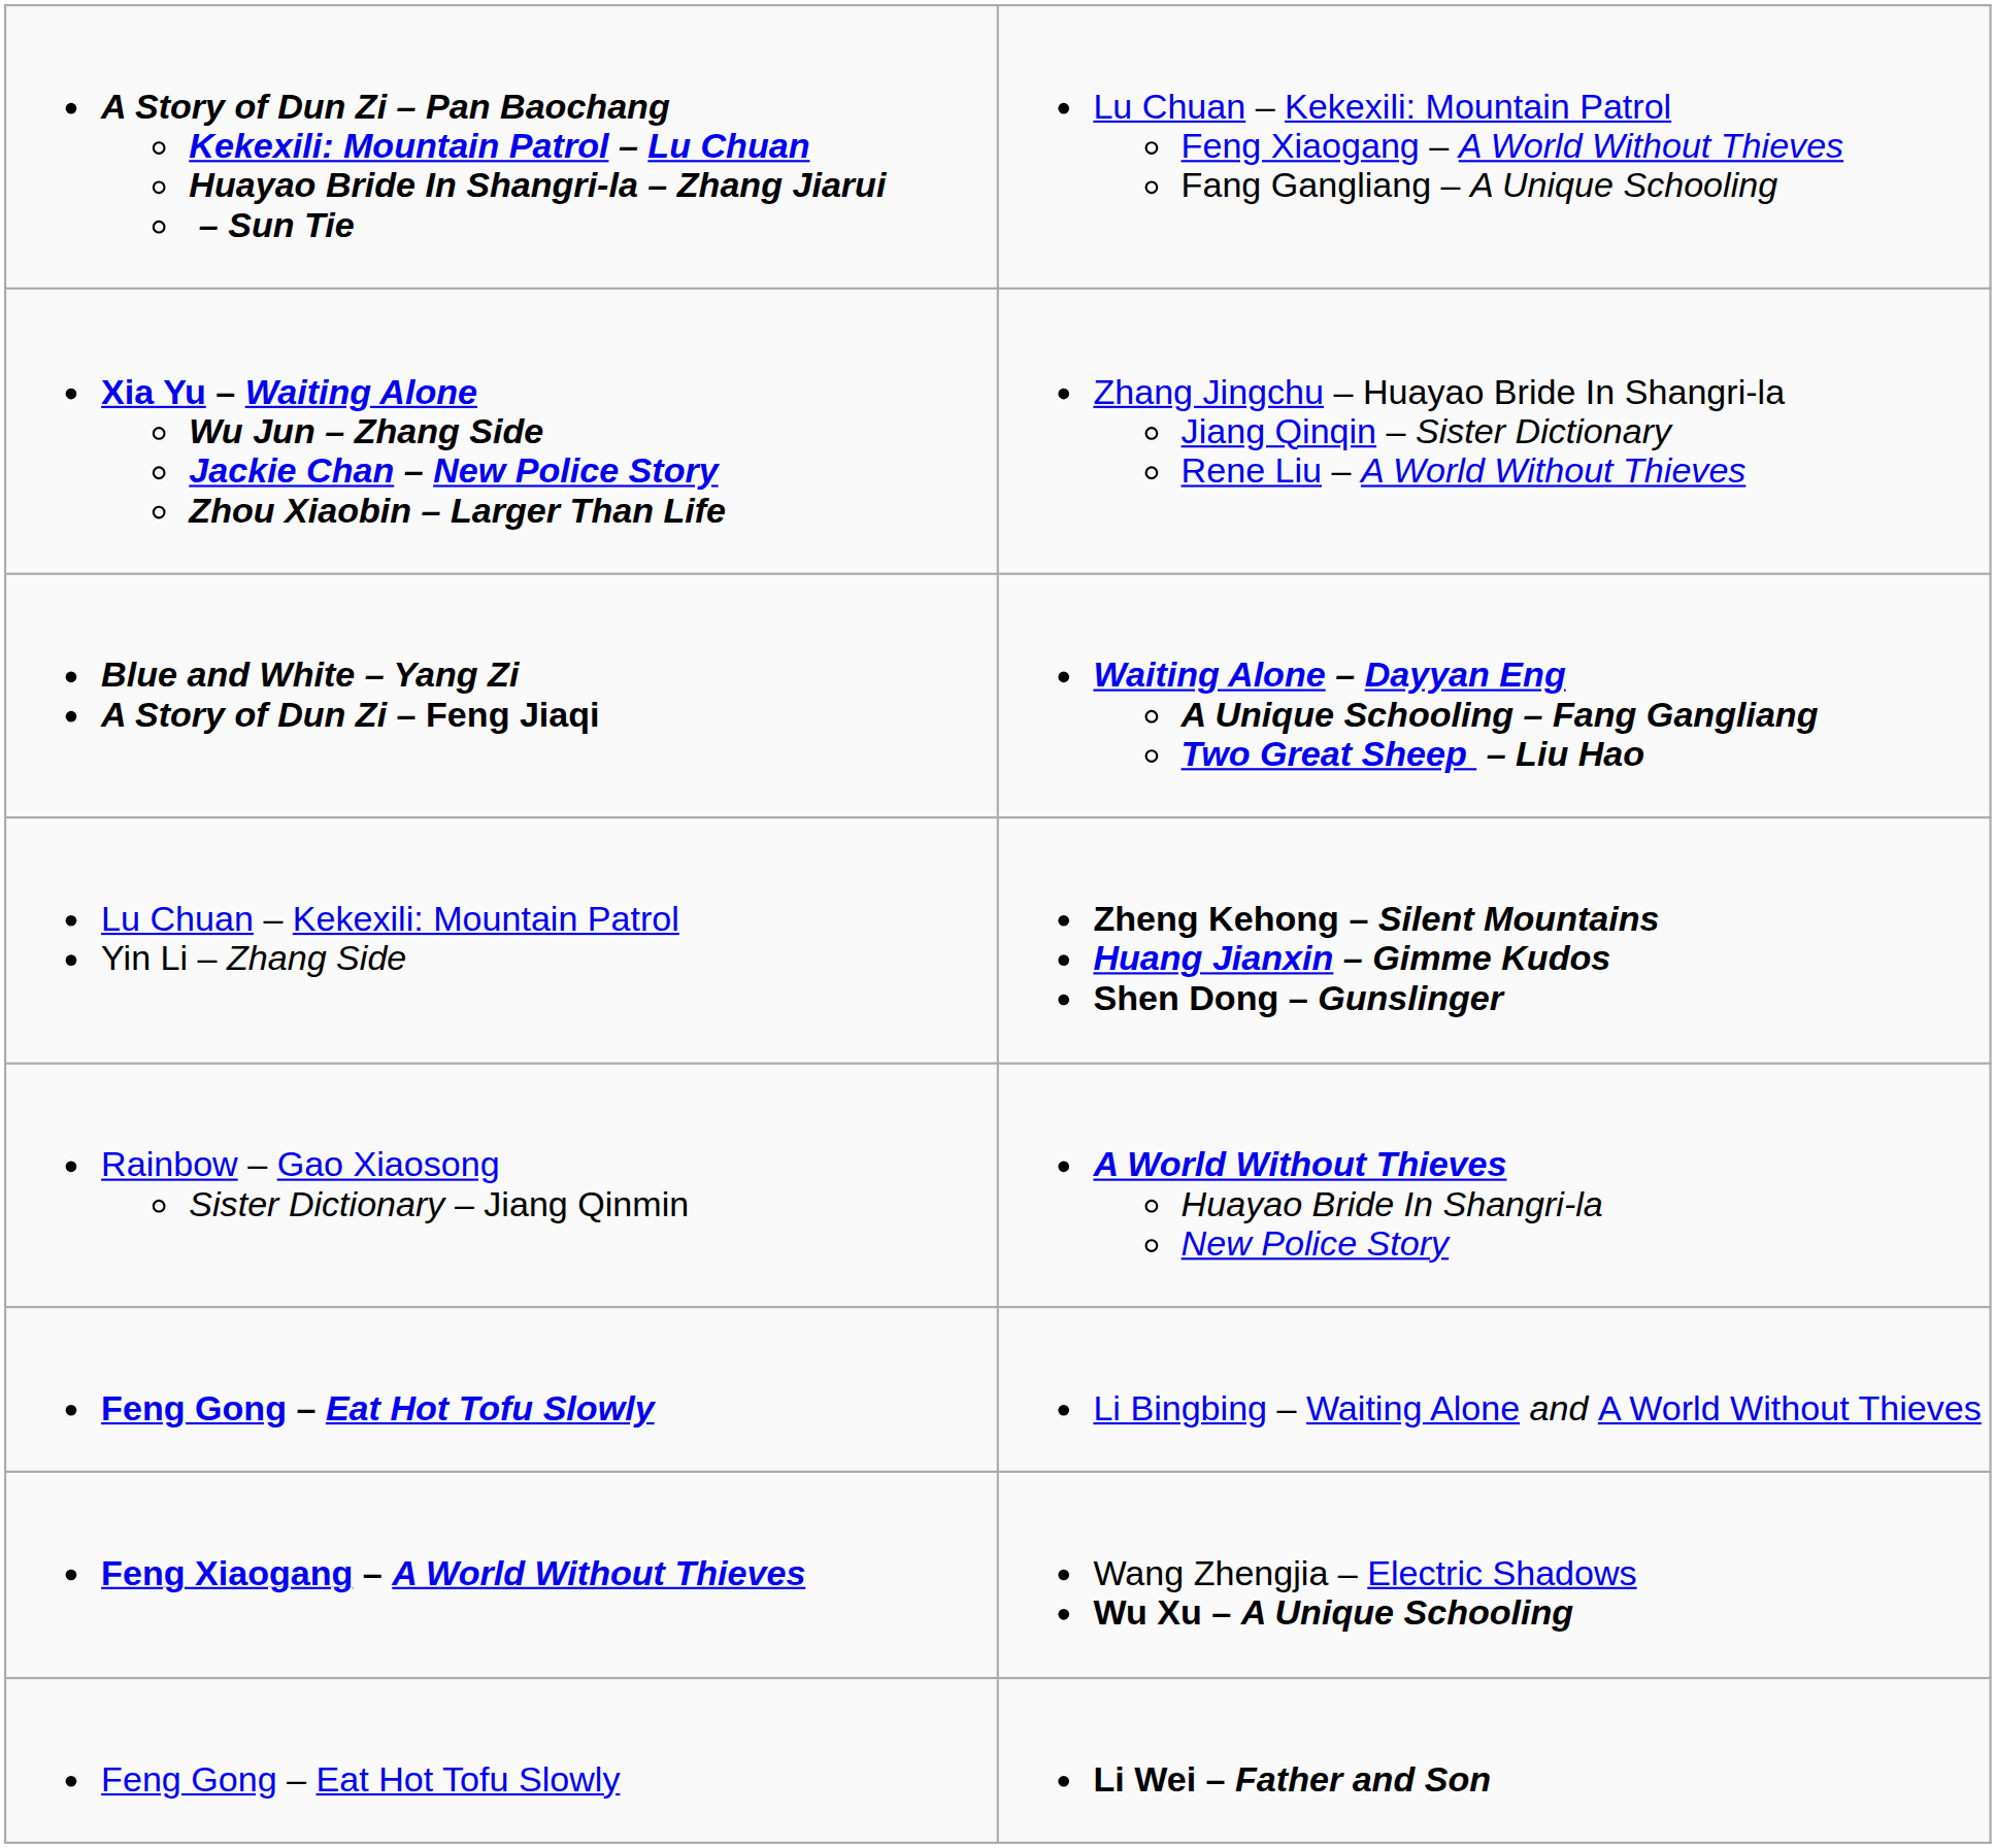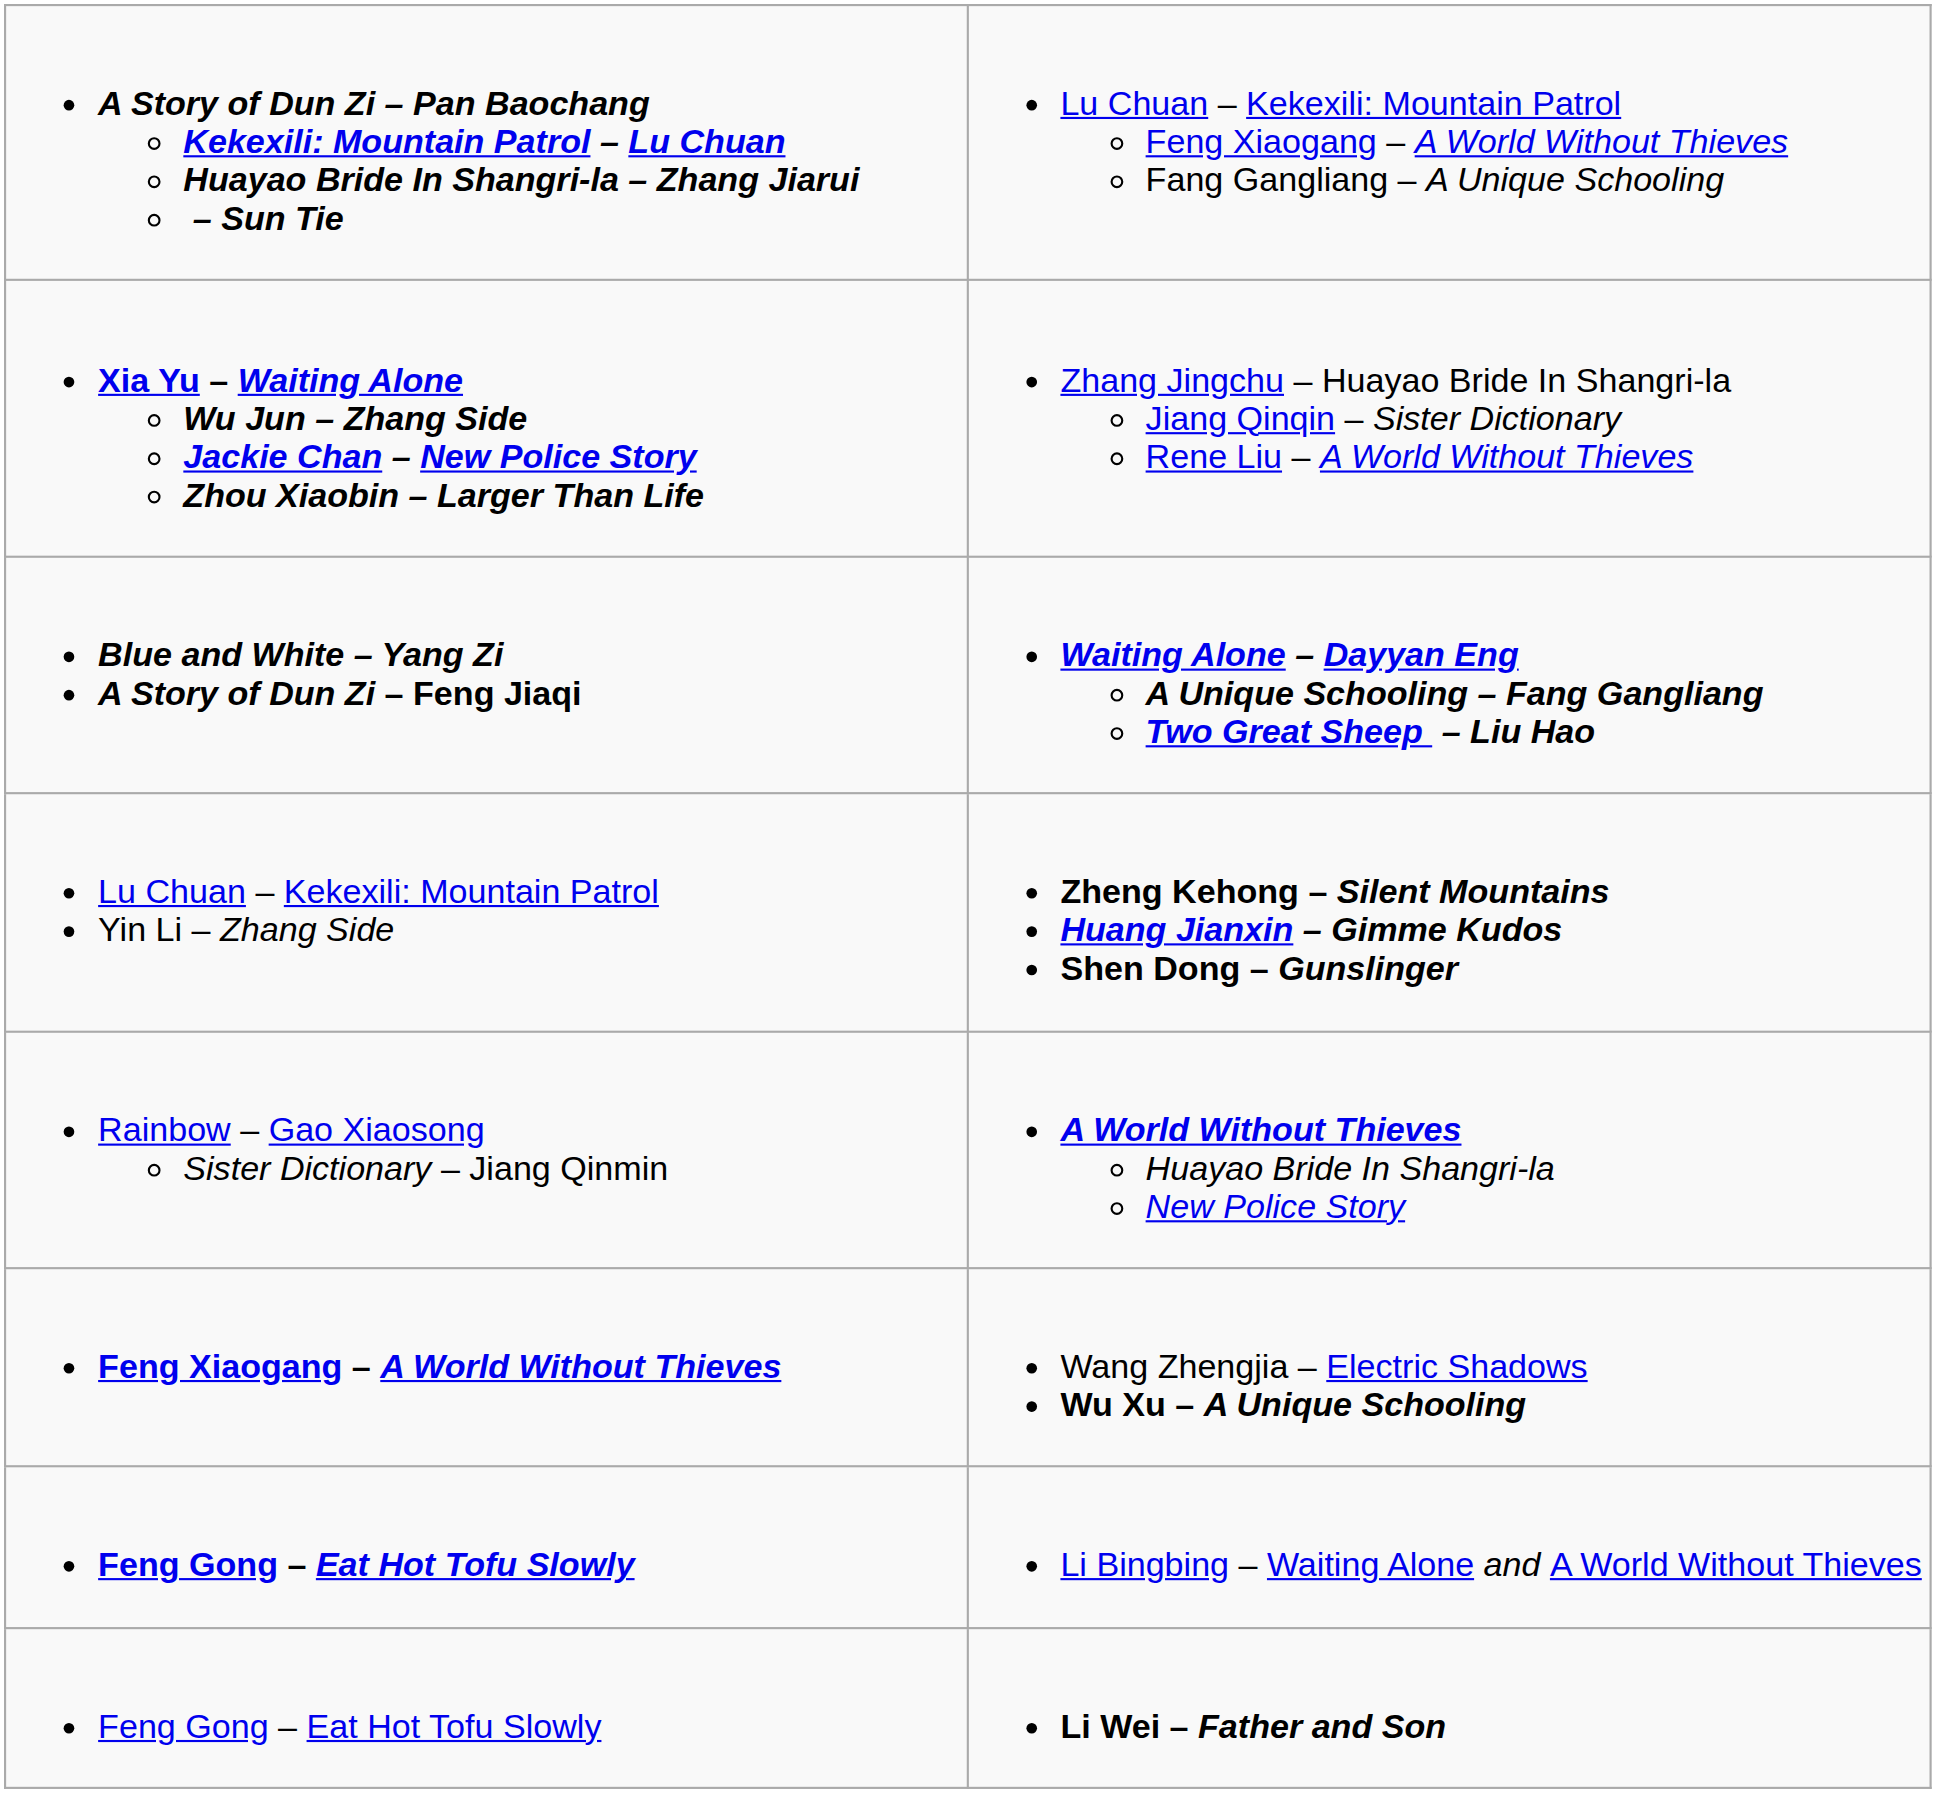rows swapped: Li Bingbing – Waiting Alone and A World Without Thieves <-> Wang Zhengjia – Electric Shadows Wu Xu – A Unique Schooling
